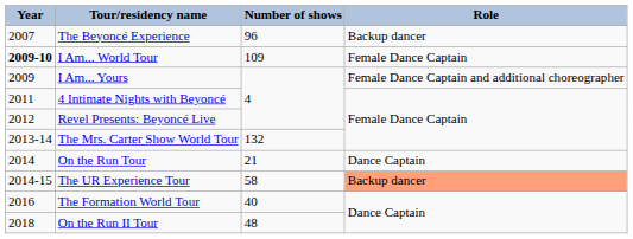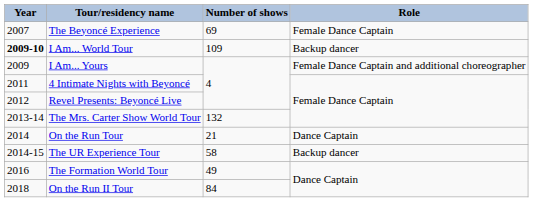The Beyoncé Experience | Number of shows: 96 -> 69
The Beyoncé Experience | Role: Backup dancer -> Female Dance Captain
I Am... World Tour | Role: Female Dance Captain -> Backup dancer
The UR Experience Tour | Role: lightsalmon background -> no background
The Formation World Tour | Number of shows: 40 -> 49
On the Run II Tour | Number of shows: 48 -> 84
